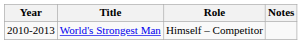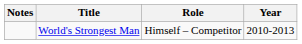columns swapped: Year <-> Notes
